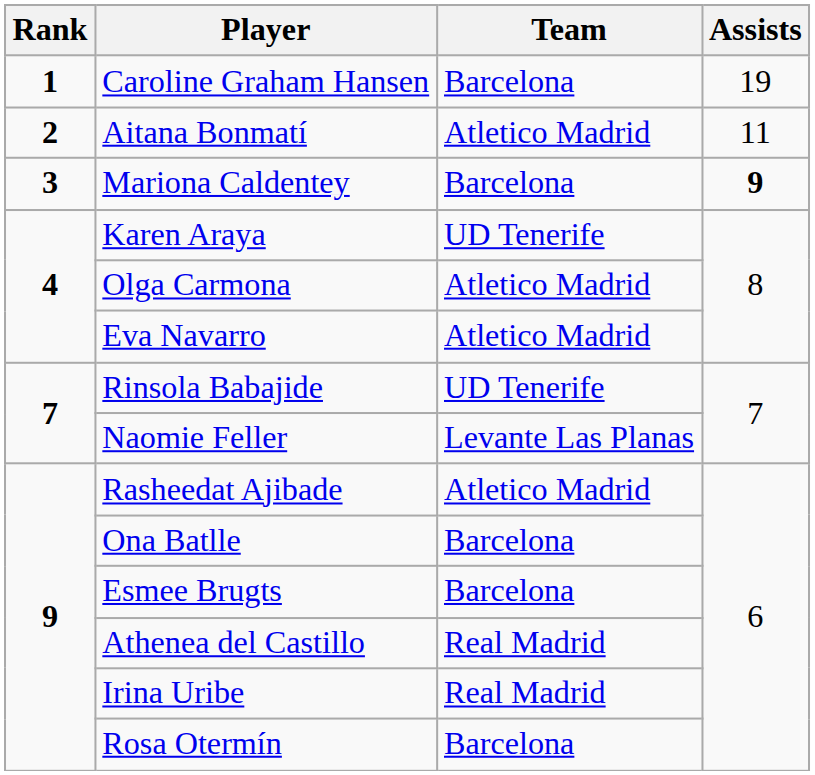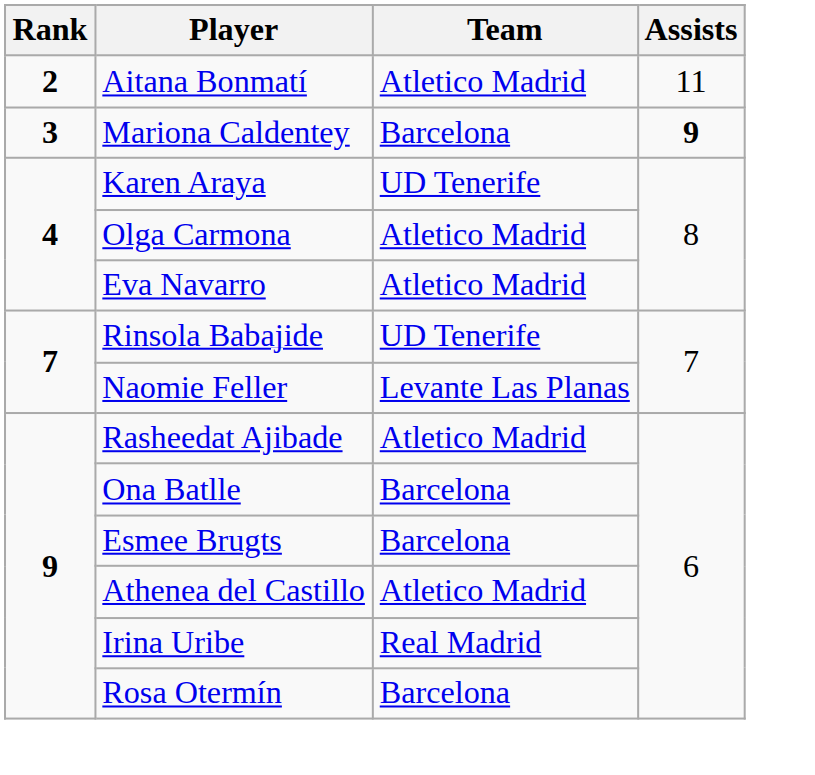- row: 1 | Caroline Graham Hansen | Barcelona | 19
Athenea del Castillo | Team: Real Madrid -> Atletico Madrid
